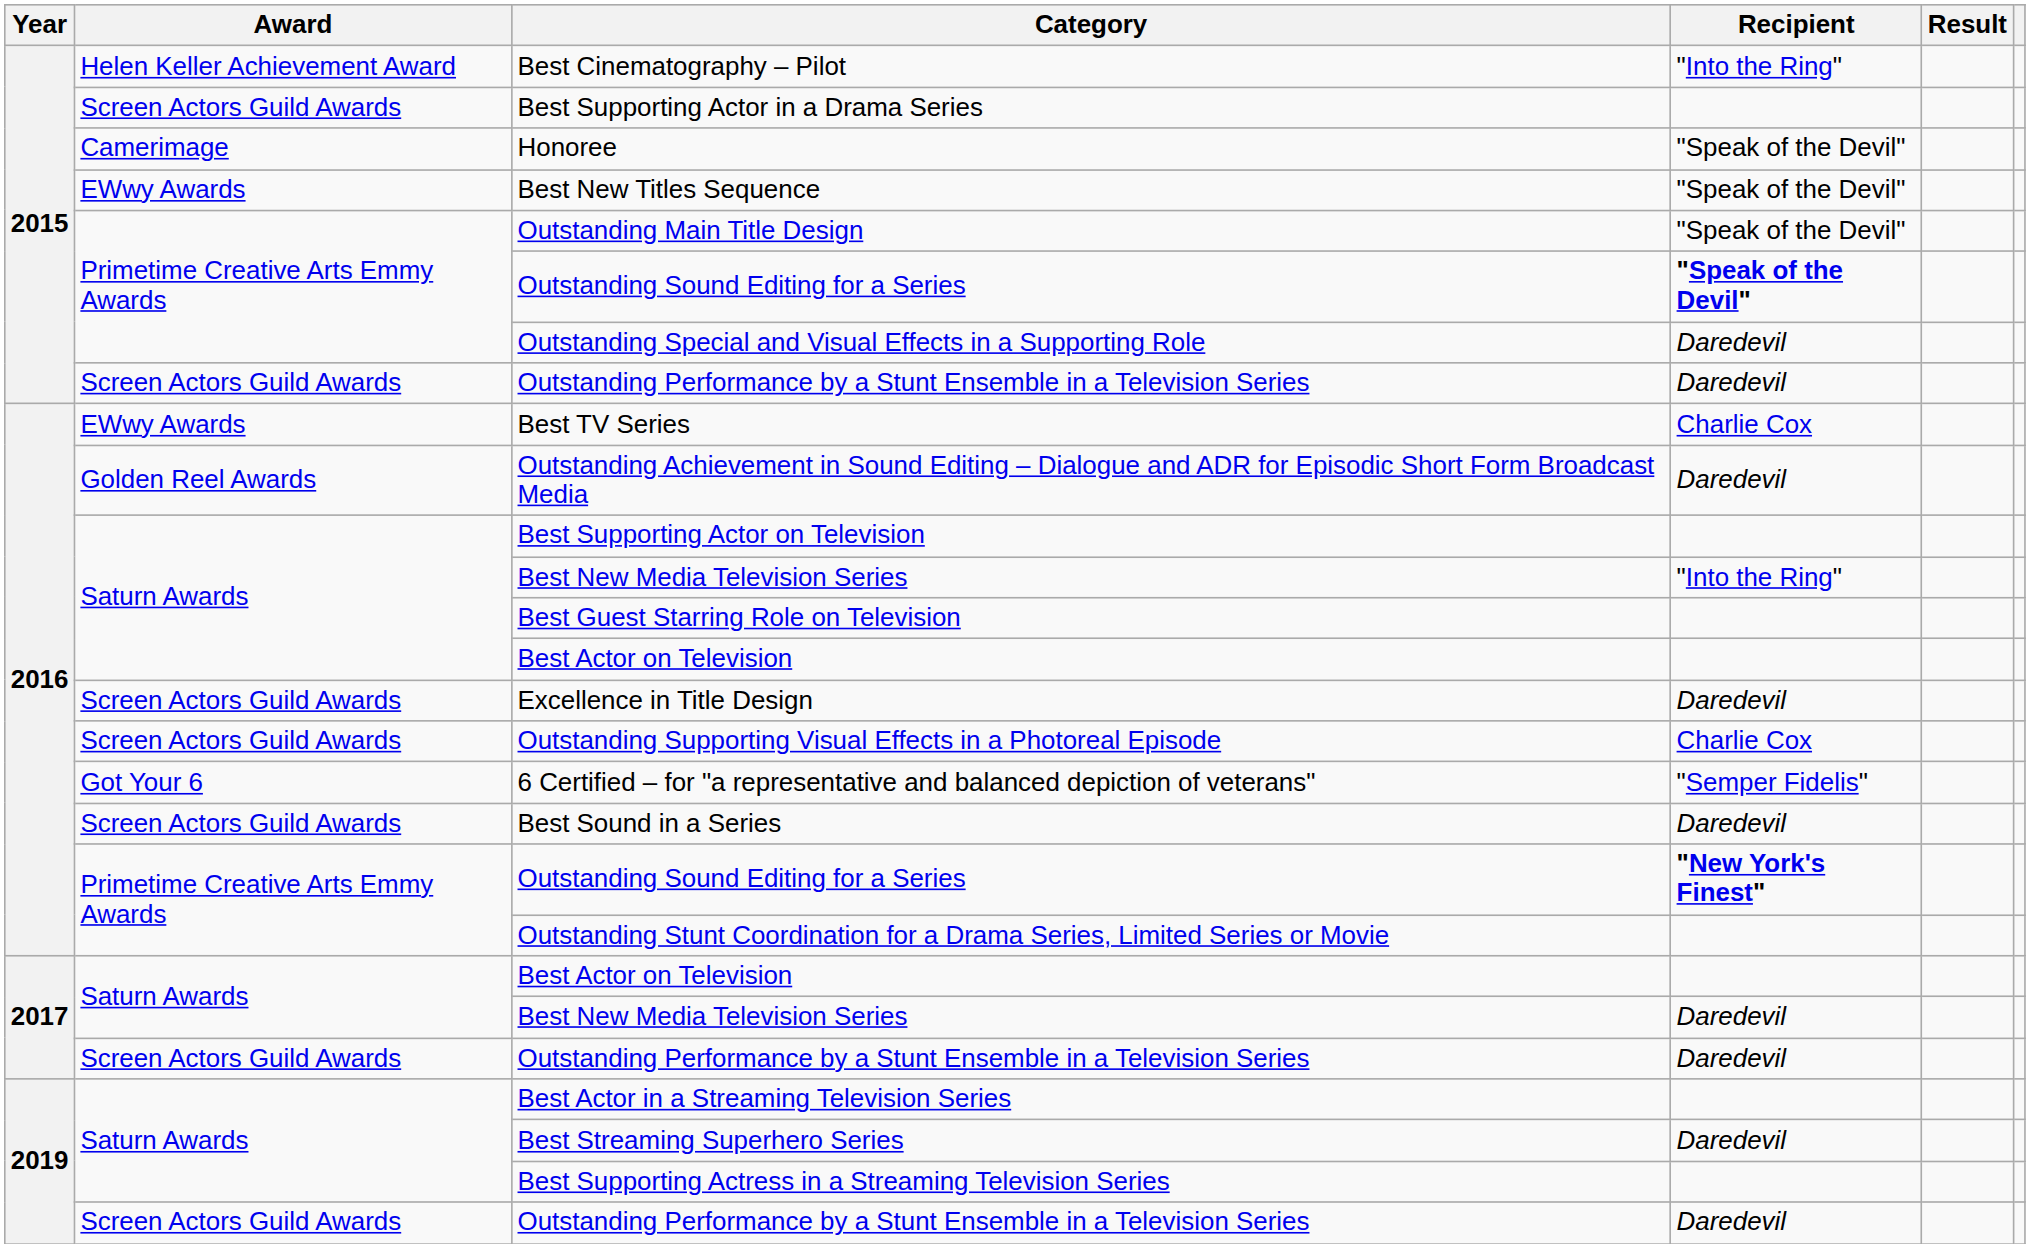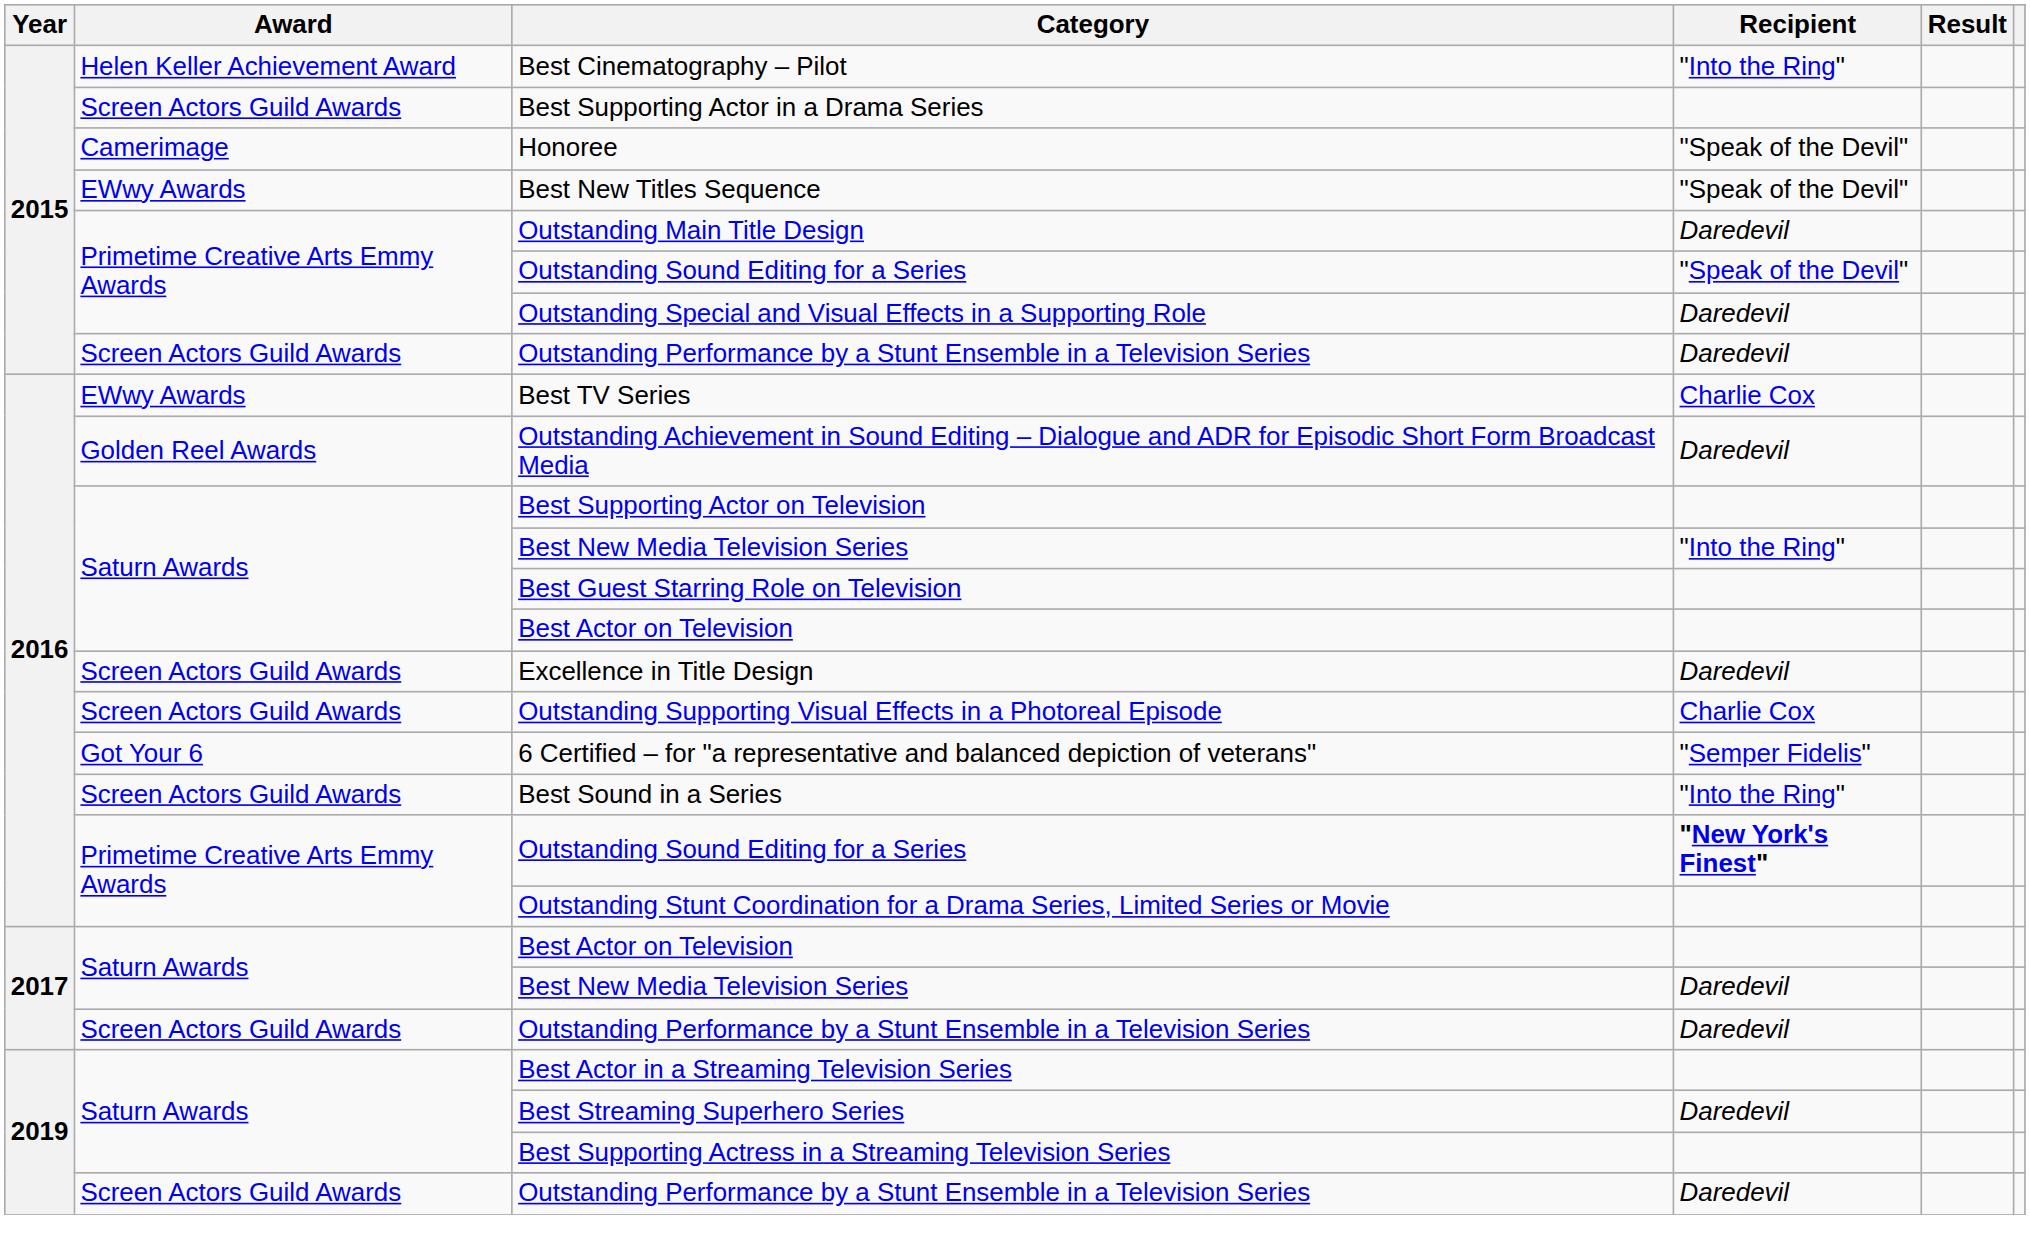Outstanding Main Title Design | Recipient: "Speak of the Devil" -> Daredevil
2015 / Outstanding Sound Editing for a Series | Recipient: bold -> normal
Best Sound in a Series | Recipient: Daredevil -> "Into the Ring"
